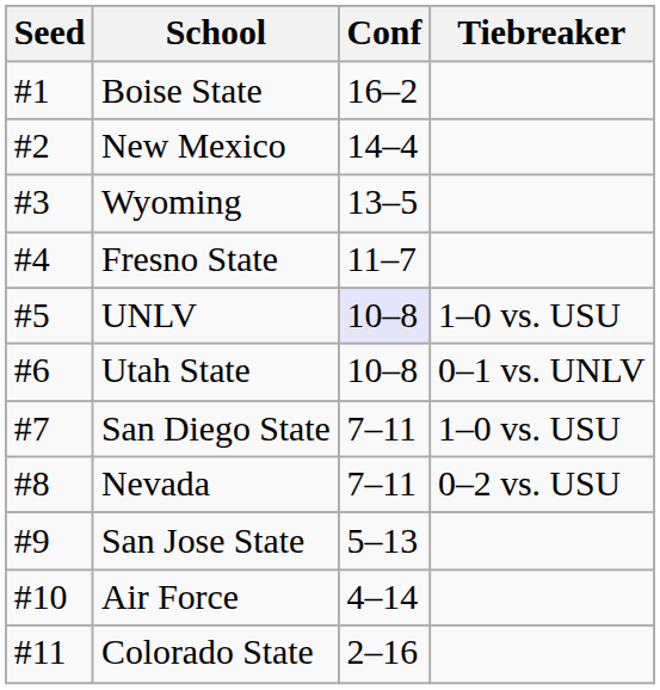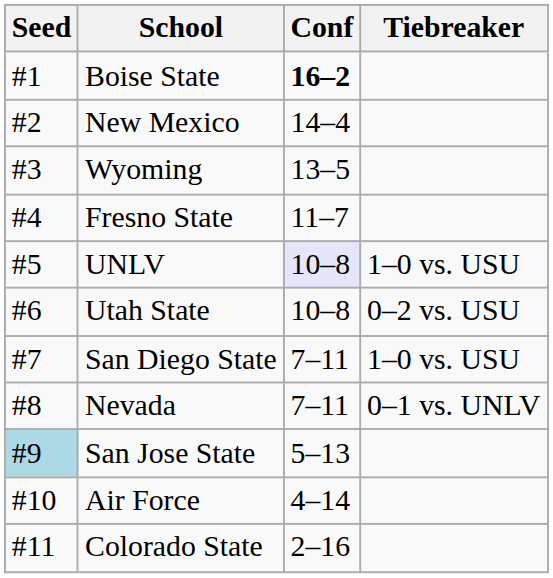Boise State | Conf: normal -> bold
Utah State | Tiebreaker: 0–1 vs. UNLV -> 0–2 vs. USU
Nevada | Tiebreaker: 0–2 vs. USU -> 0–1 vs. UNLV
San Jose State | Seed: no background -> lightblue background
